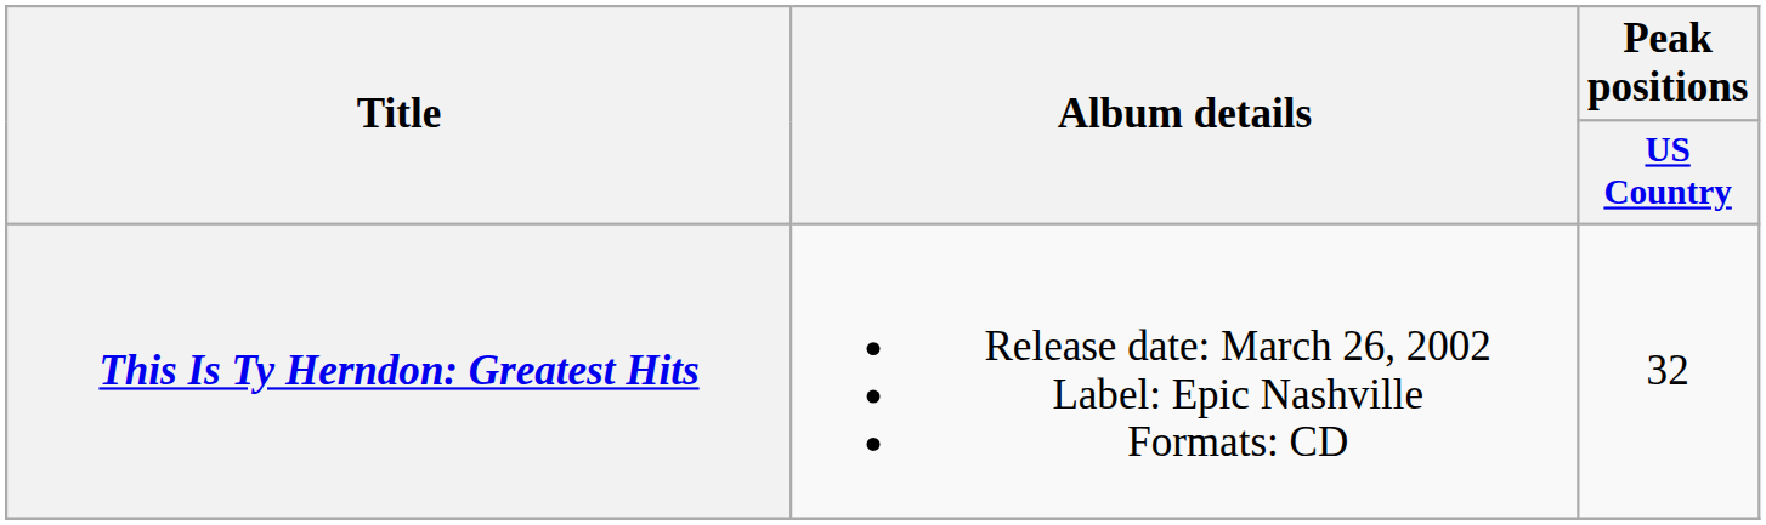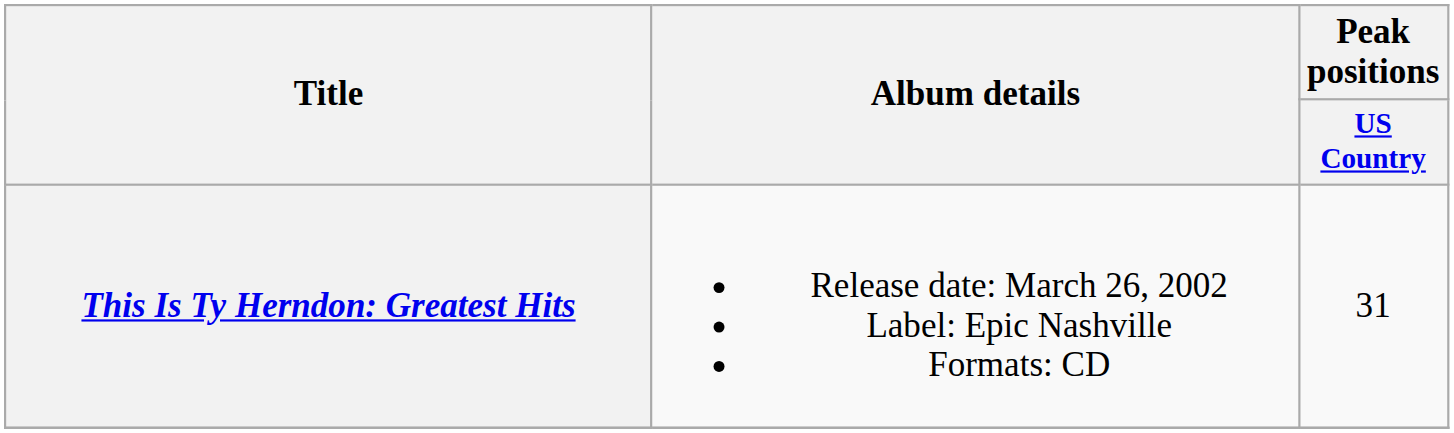This Is Ty Herndon: Greatest Hits | Peak positions / US Country: 32 -> 31
